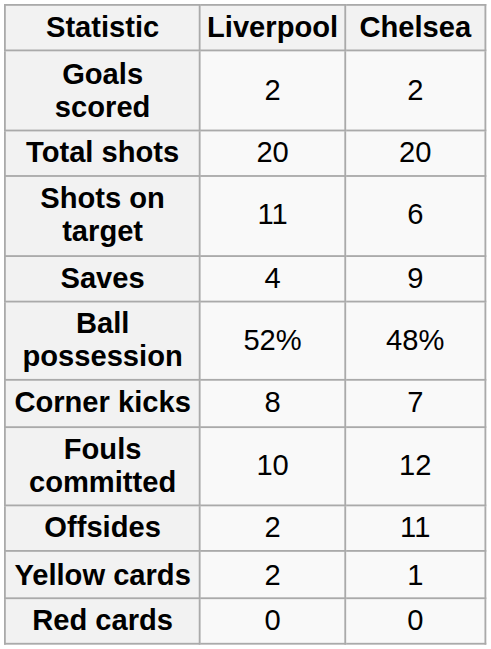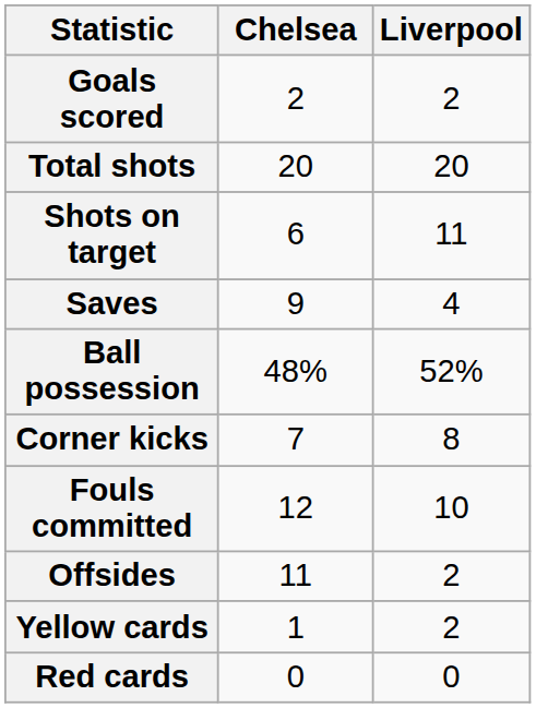columns swapped: Liverpool <-> Chelsea
